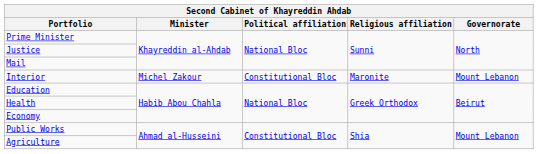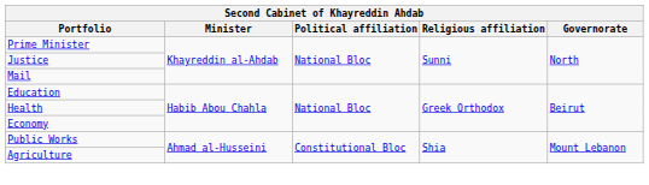- row: Interior | Michel Zakour | Constitutional Bloc | Maronite | Mount Lebanon
